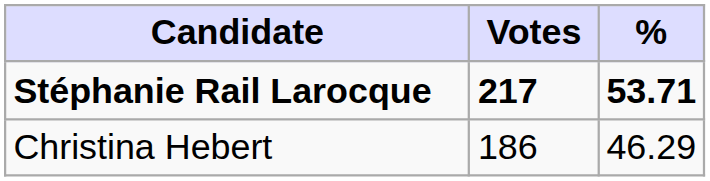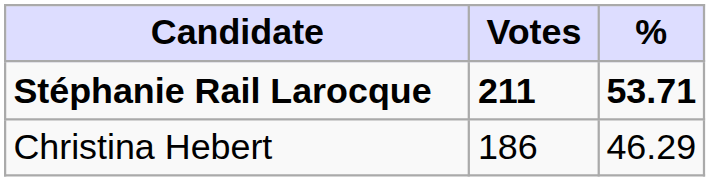Stéphanie Rail Larocque | Votes: 217 -> 211
